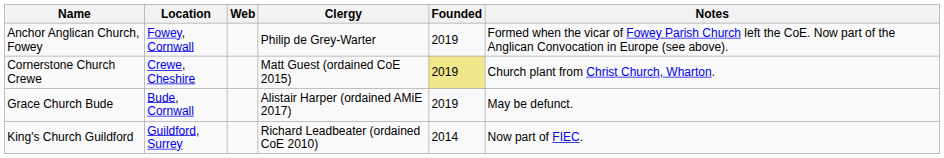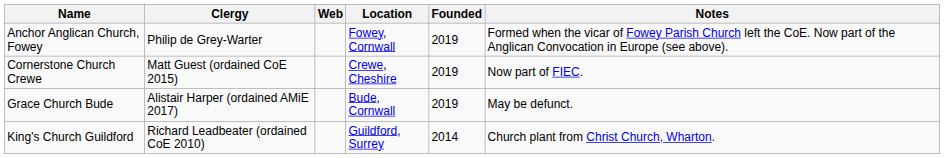columns swapped: Location <-> Clergy
Cornerstone Church Crewe | Founded: khaki background -> no background
Cornerstone Church Crewe | Notes: Church plant from Christ Church, Wharton. -> Now part of FIEC.
King's Church Guildford | Notes: Now part of FIEC. -> Church plant from Christ Church, Wharton.
